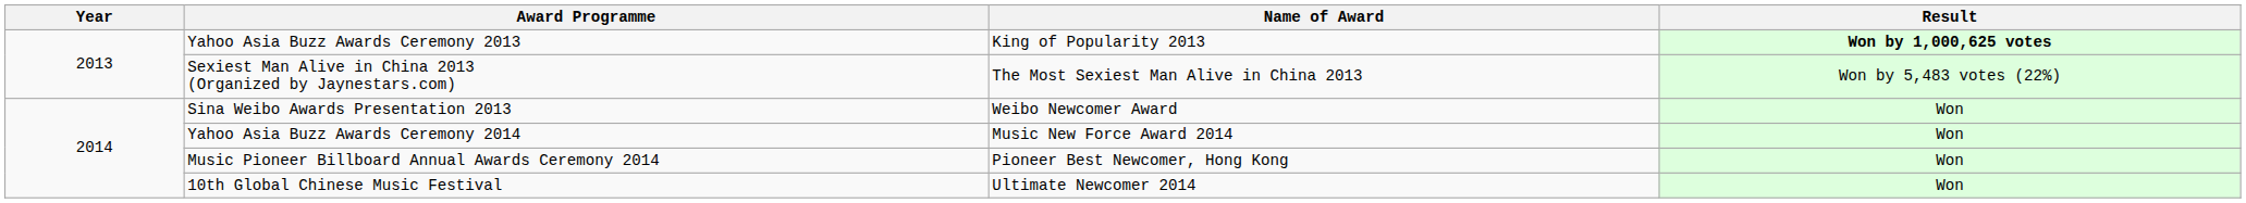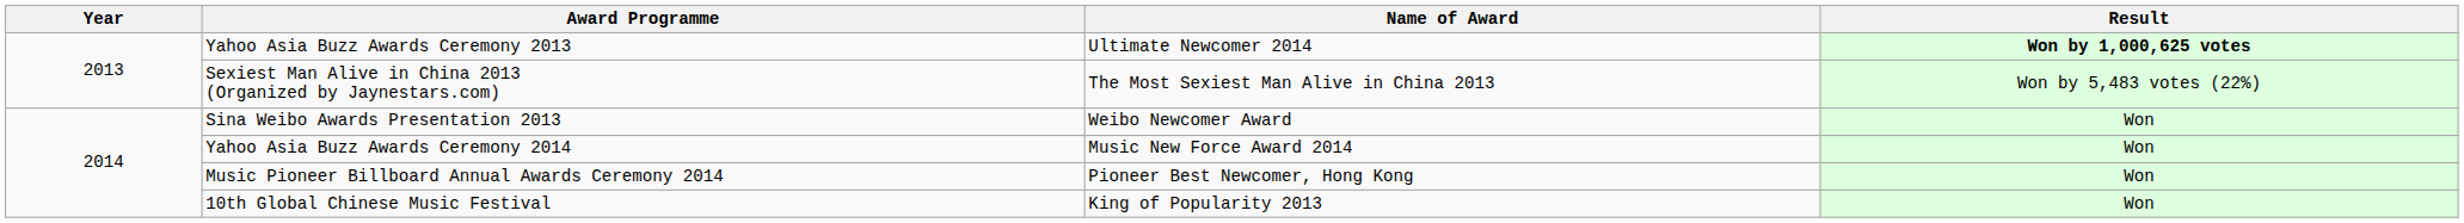Yahoo Asia Buzz Awards Ceremony 2013 | Name of Award: King of Popularity 2013 -> Ultimate Newcomer 2014
10th Global Chinese Music Festival | Name of Award: Ultimate Newcomer 2014 -> King of Popularity 2013
